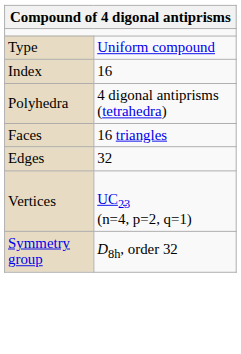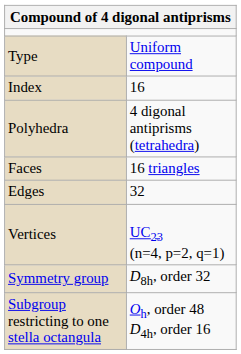+ row: Subgroup restricting to one stella octangula | Oh, order 48 D4h, order 16
